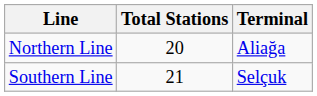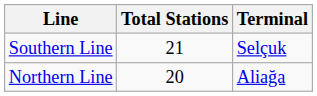rows swapped: Northern Line <-> Southern Line
